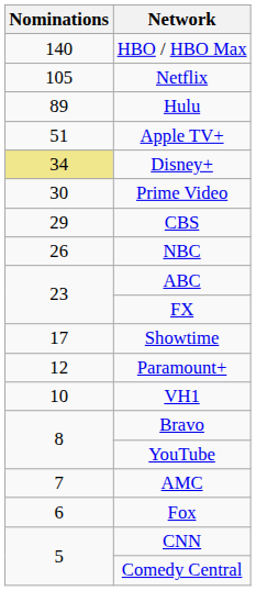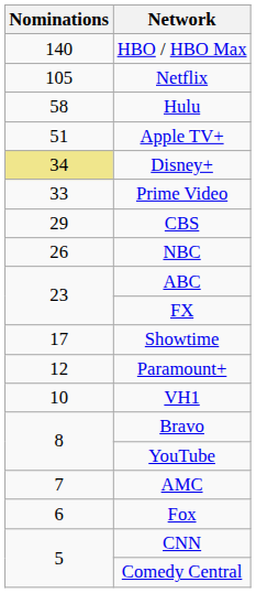Hulu | Nominations: 89 -> 58
Prime Video | Nominations: 30 -> 33
